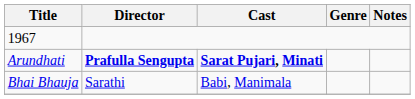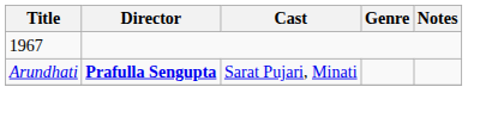Arundhati | Cast: bold -> normal
- row: Bhai Bhauja | Sarathi | Babi, Manimala
